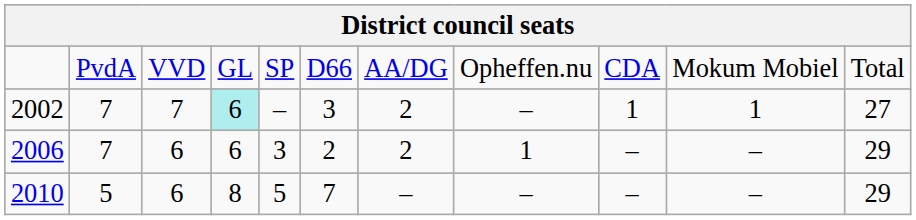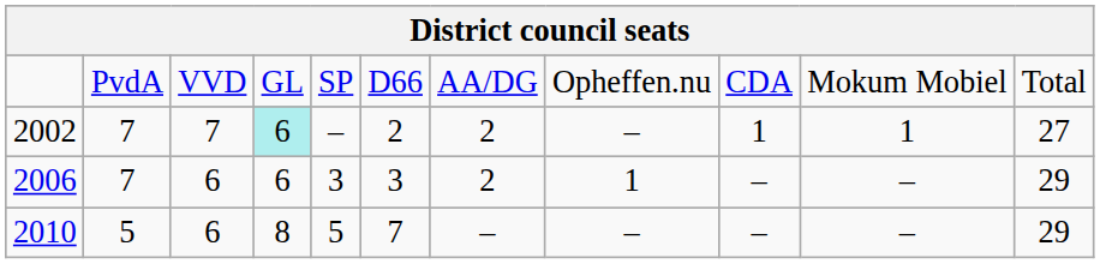2002 | column 6: 3 -> 2
2006 | column 6: 2 -> 3
